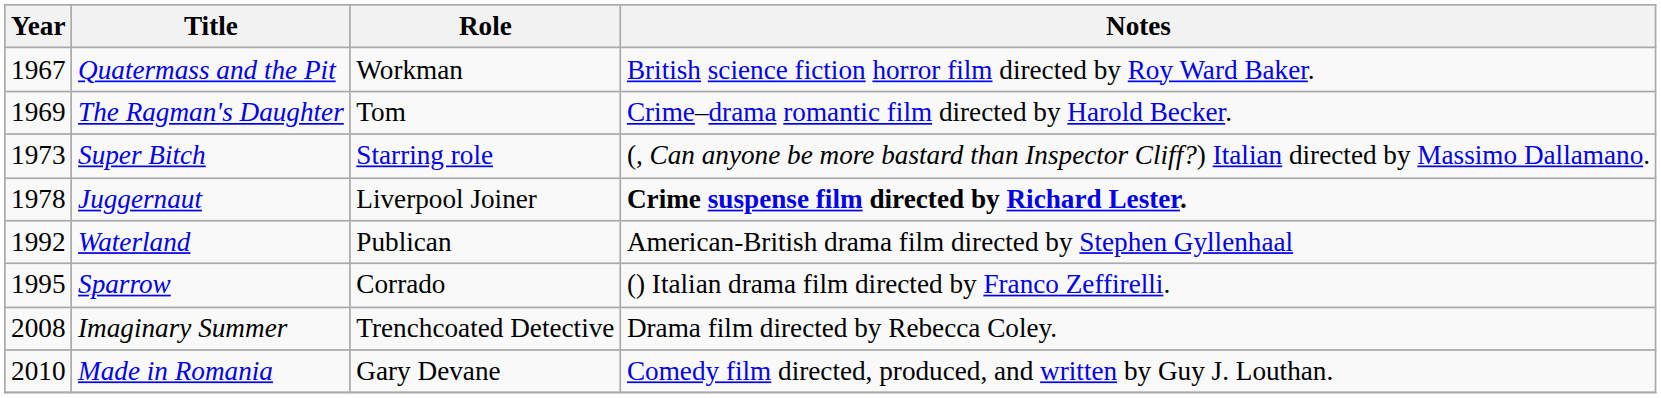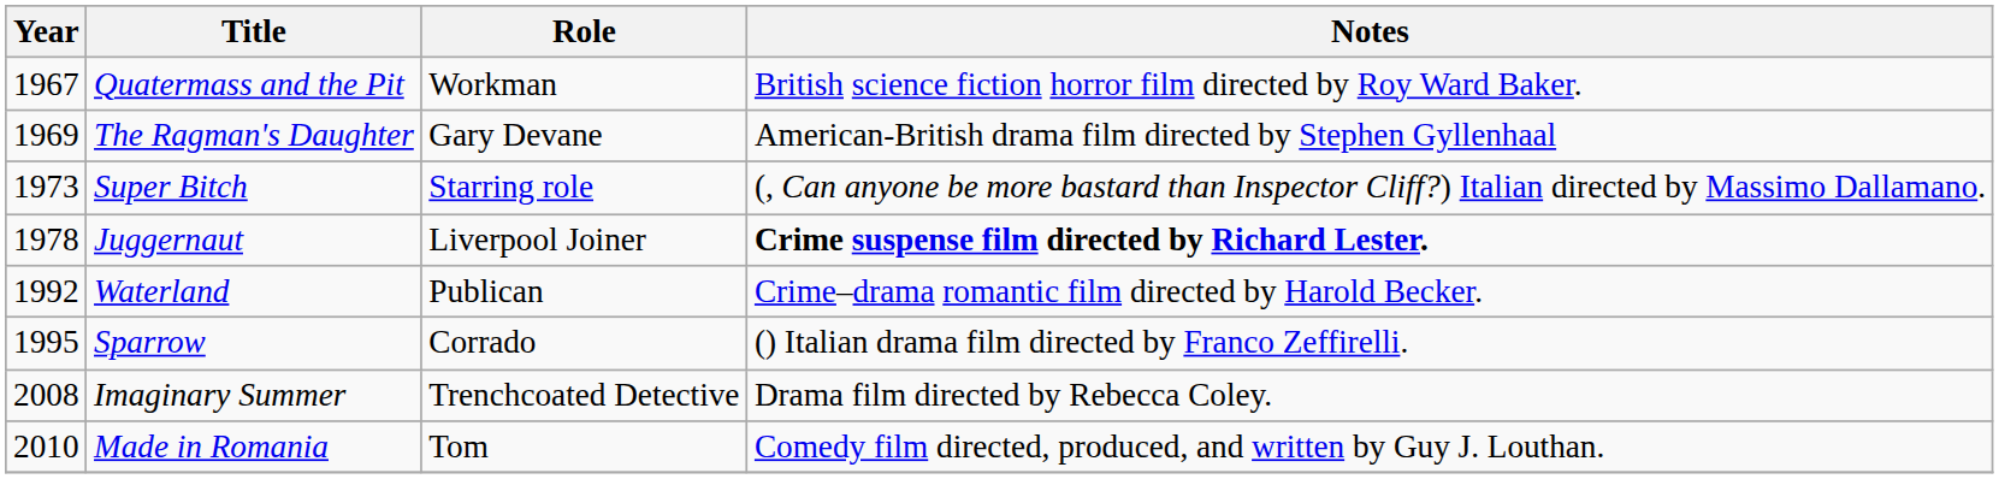The Ragman's Daughter | Role: Tom -> Gary Devane
The Ragman's Daughter | Notes: Crime–drama romantic film directed by Harold Becker. -> American-British drama film directed by Stephen Gyllenhaal
Waterland | Notes: American-British drama film directed by Stephen Gyllenhaal -> Crime–drama romantic film directed by Harold Becker.
Made in Romania | Role: Gary Devane -> Tom
